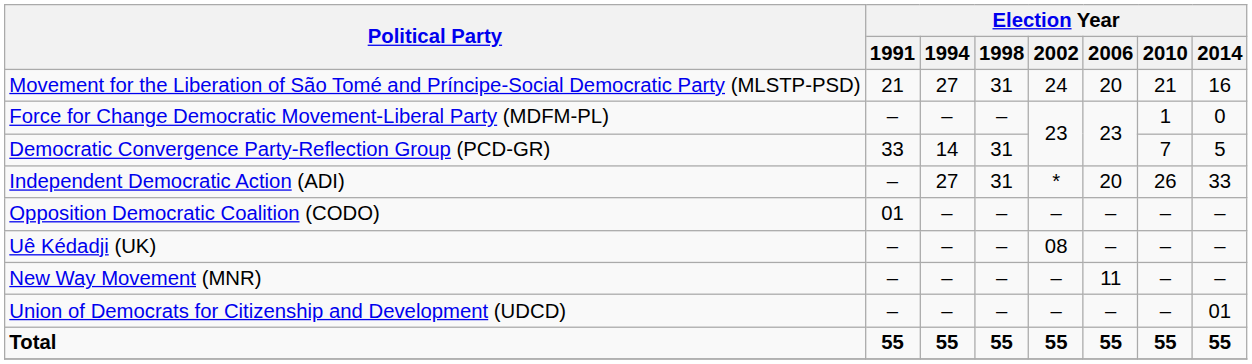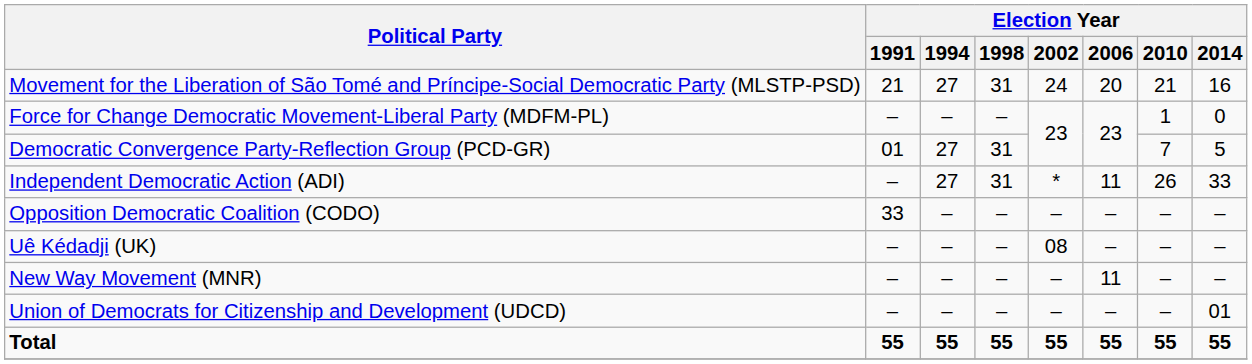Democratic Convergence Party-Reflection Group (PCD-GR) | Election Year / 1991: 33 -> 01
Democratic Convergence Party-Reflection Group (PCD-GR) | Election Year / 1994: 14 -> 27
Independent Democratic Action (ADI) | Election Year / 2006: 20 -> 11
Opposition Democratic Coalition (CODO) | Election Year / 1991: 01 -> 33
